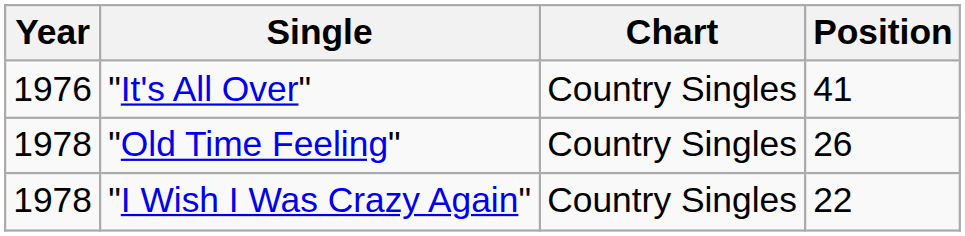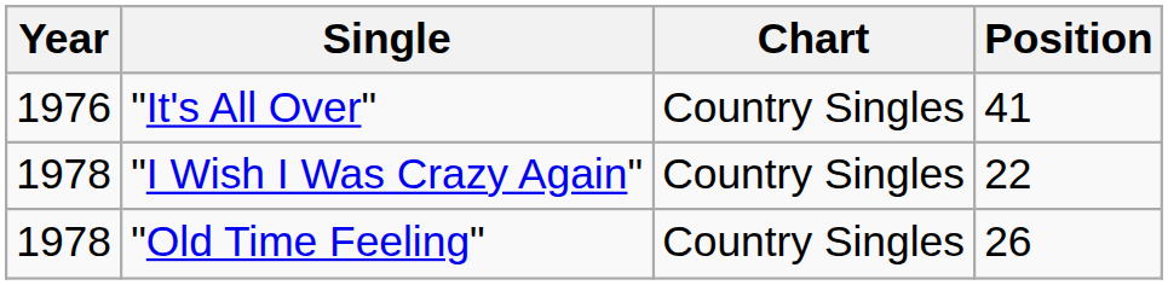rows swapped: "Old Time Feeling" <-> "I Wish I Was Crazy Again"
